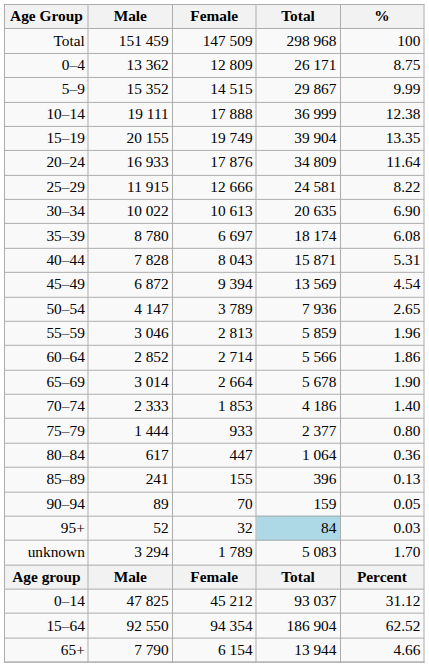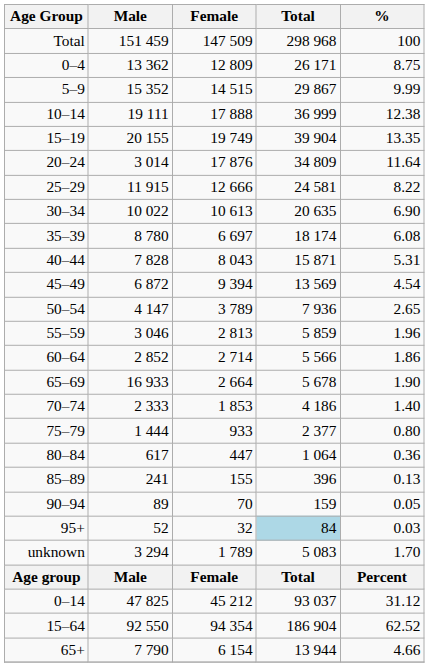20–24 | Male: 16 933 -> 3 014
65–69 | Male: 3 014 -> 16 933
